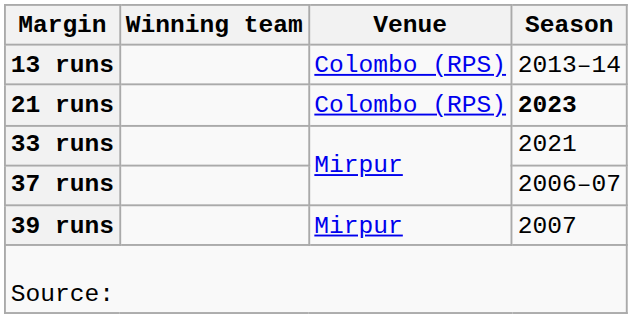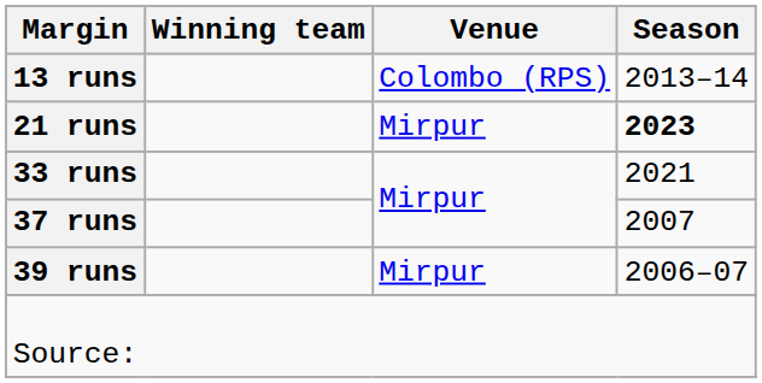21 runs | Venue: Colombo (RPS) -> Mirpur
37 runs | Season: 2006–07 -> 2007
39 runs | Season: 2007 -> 2006–07
